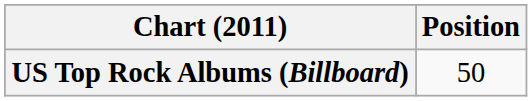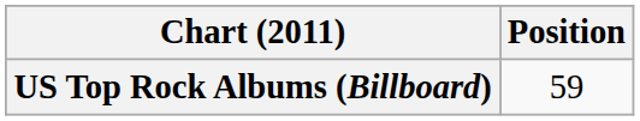US Top Rock Albums (Billboard) | Position: 50 -> 59
